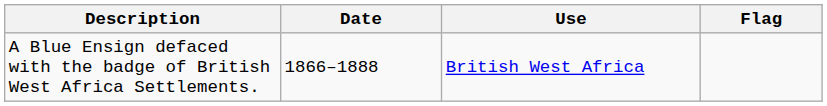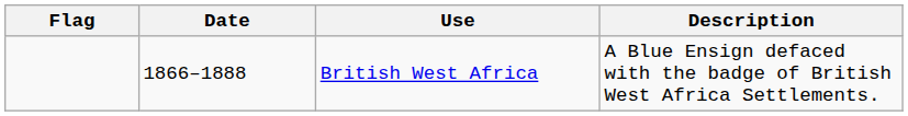columns swapped: Flag <-> Description
